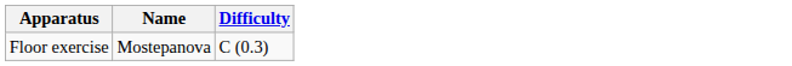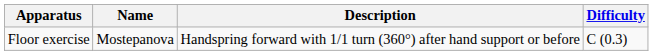+ column: Description | Handspring forward with 1/1 turn (360°) after hand support or before
